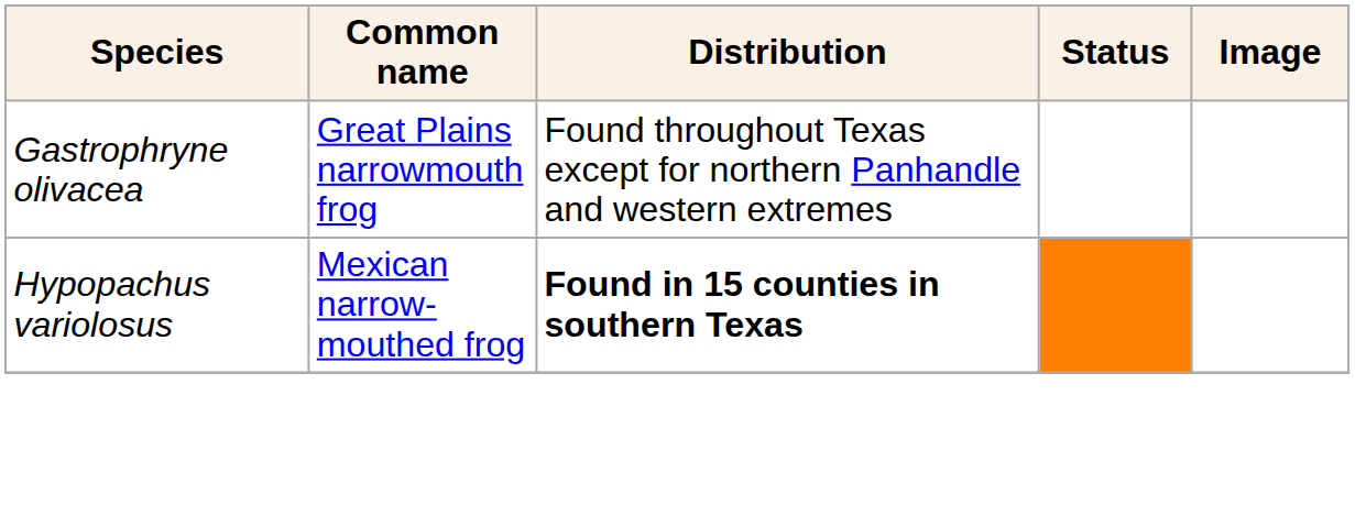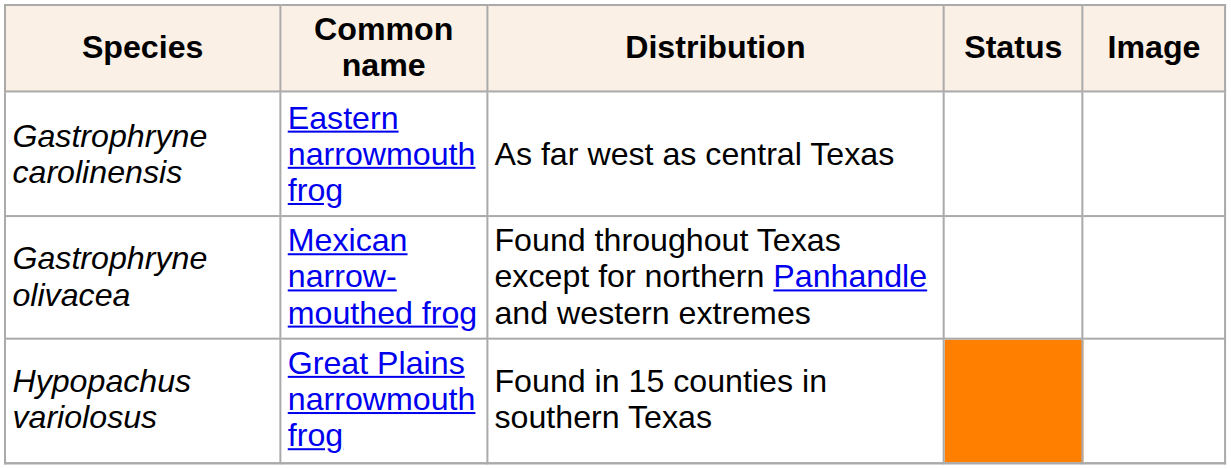+ row: Gastrophryne carolinensis | Eastern narrowmouth frog | As far west as central Texas
Gastrophryne olivacea | Common name: Great Plains narrowmouth frog -> Mexican narrow-mouthed frog
Hypopachus variolosus | Common name: Mexican narrow-mouthed frog -> Great Plains narrowmouth frog
Hypopachus variolosus | Distribution: bold -> normal
